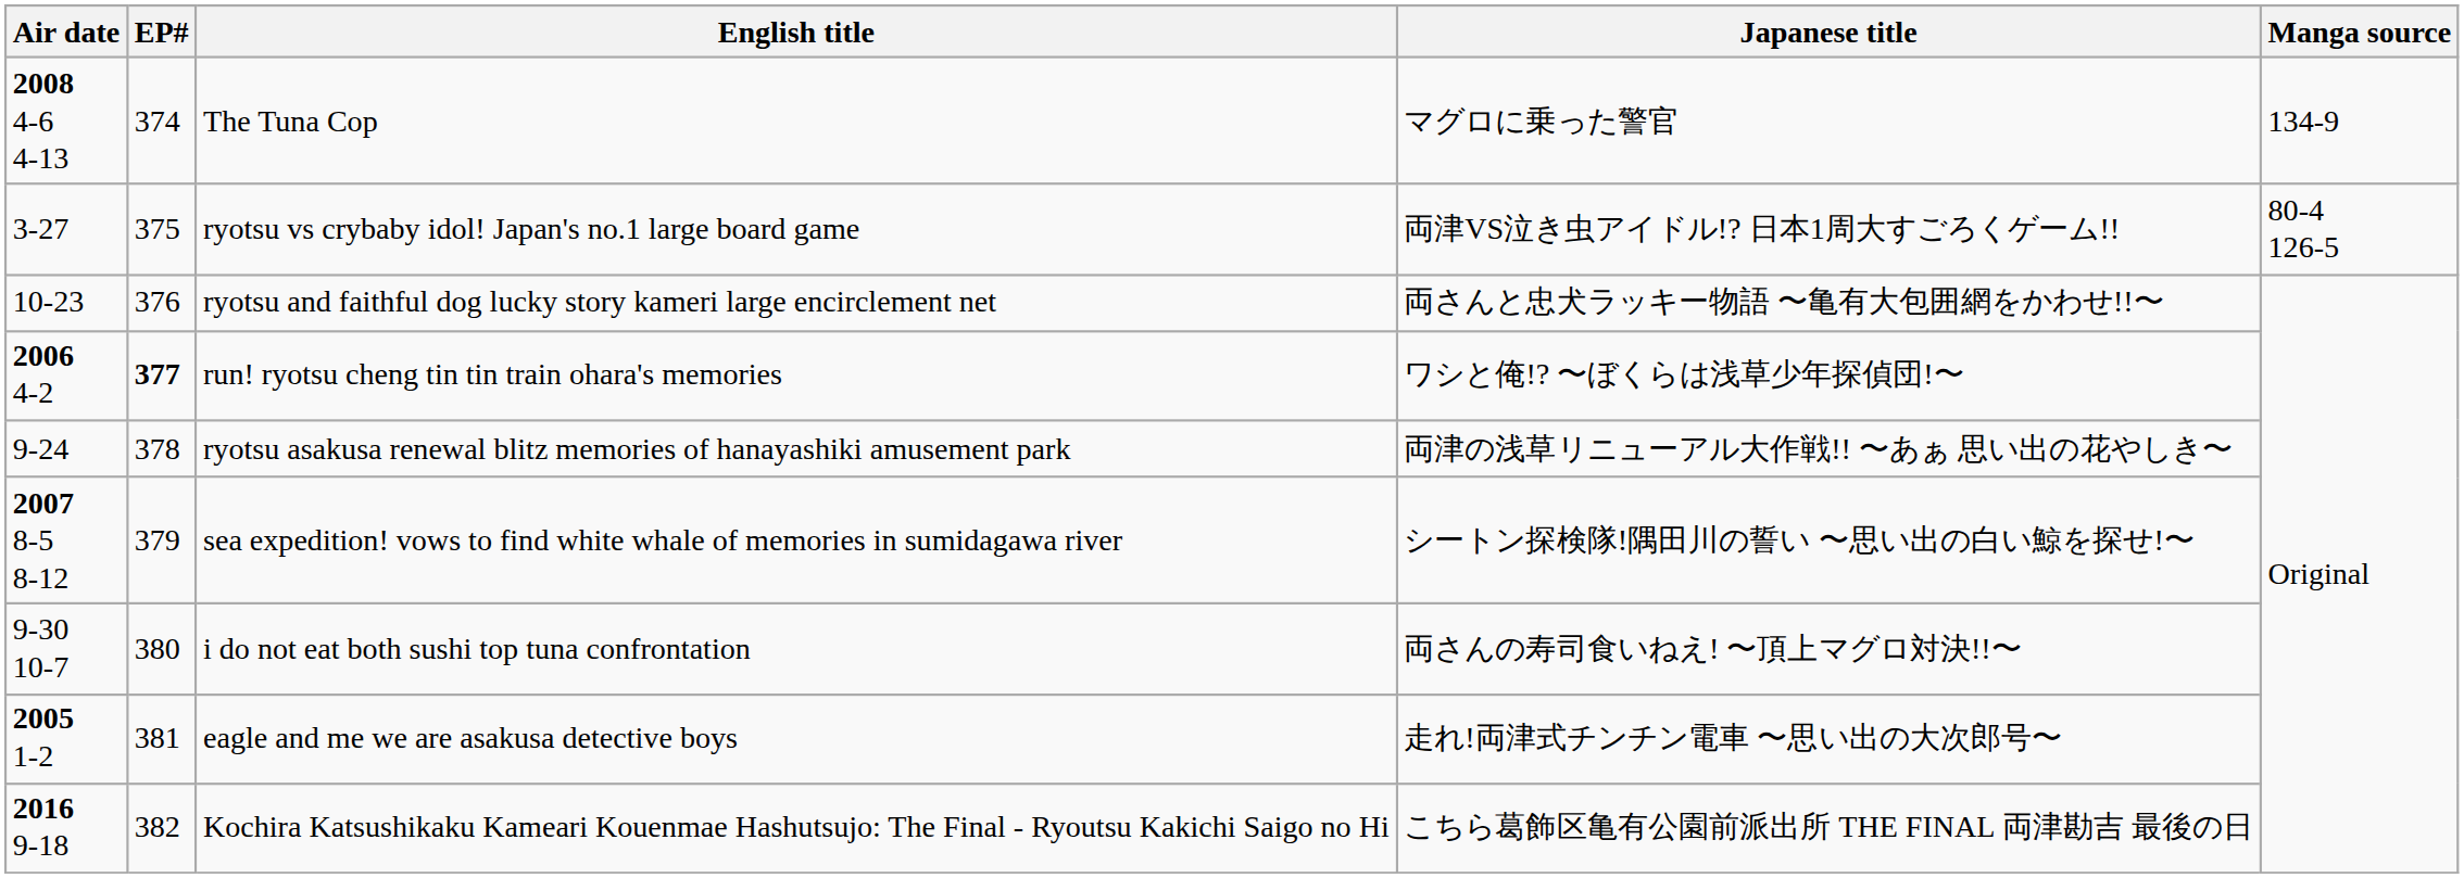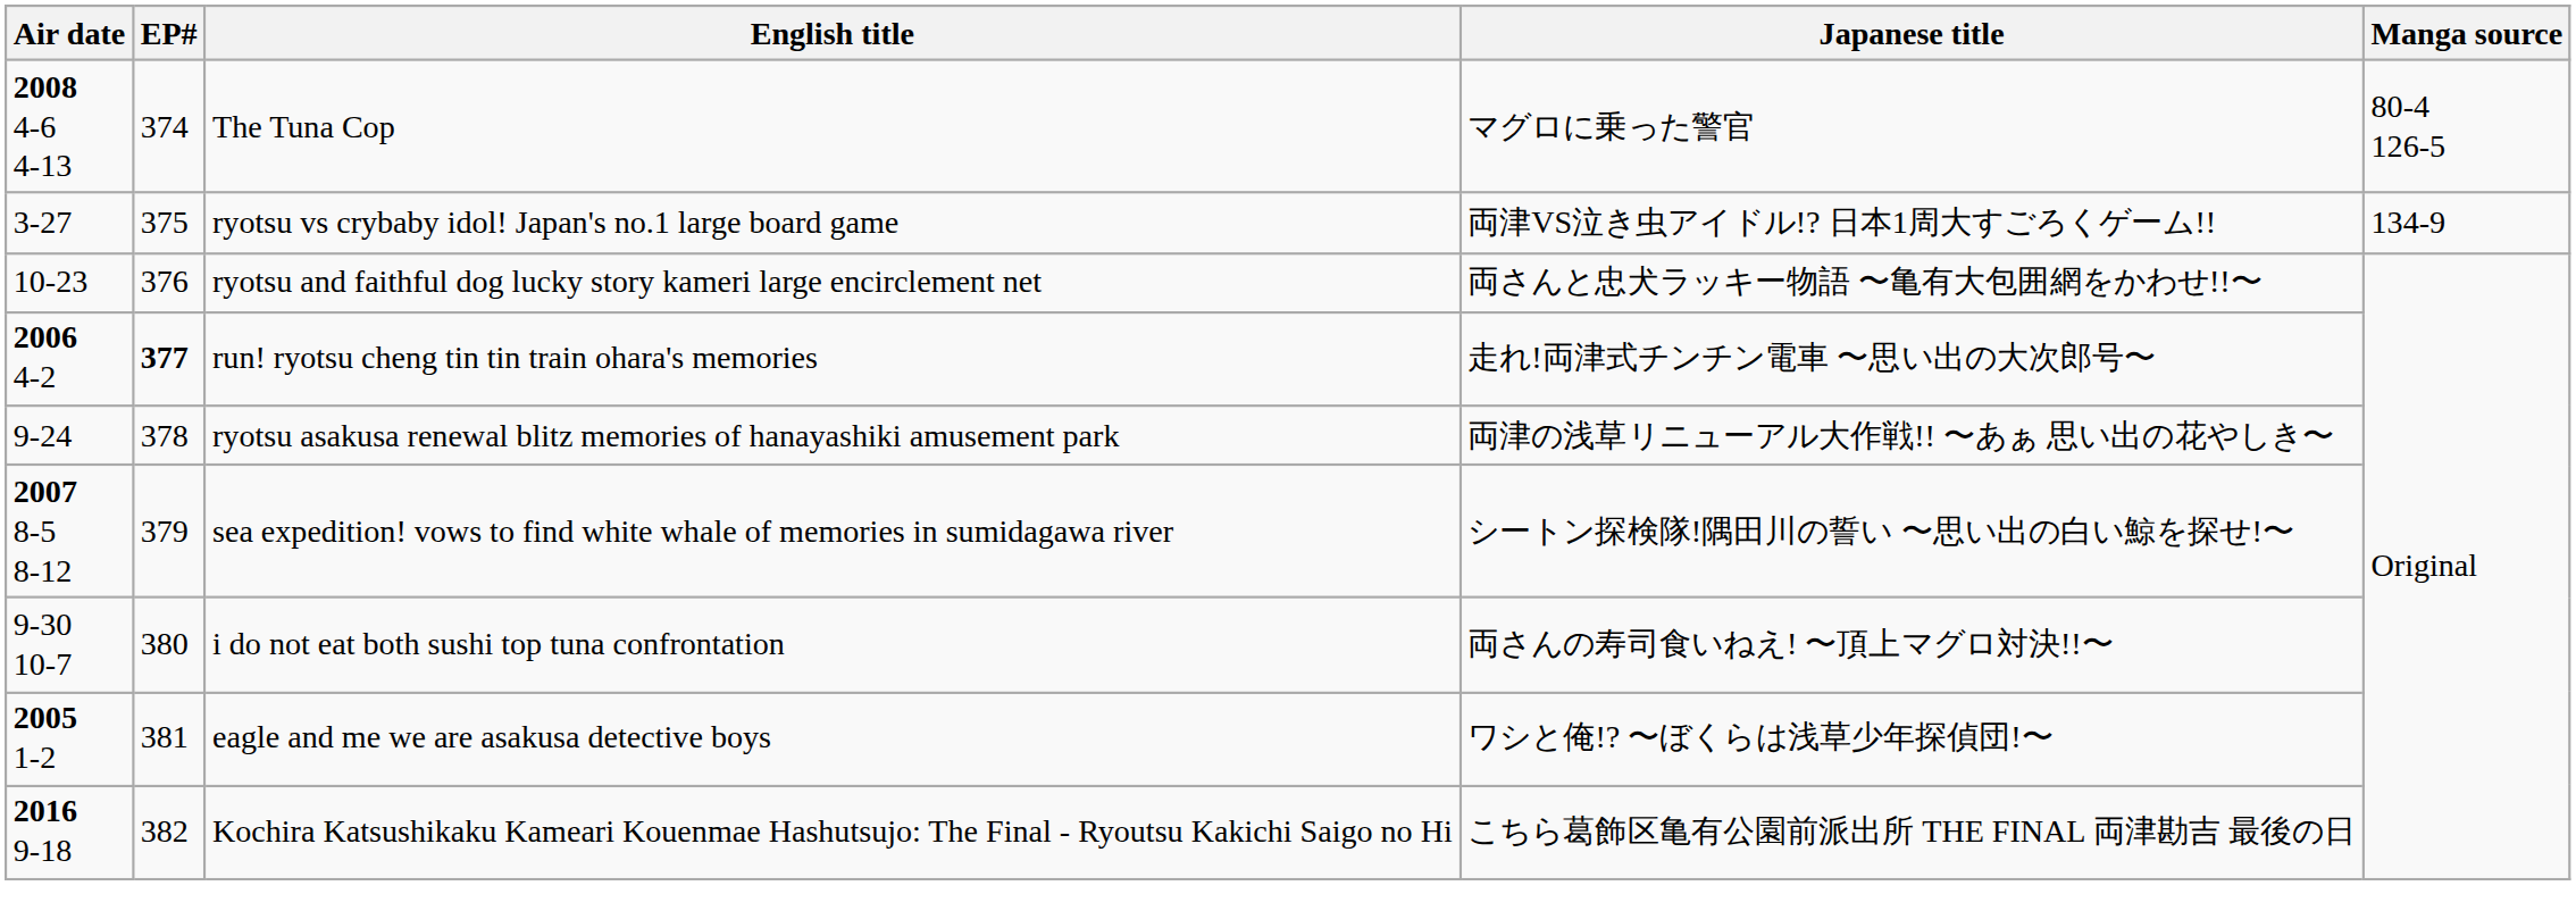The Tuna Cop | Manga source: 134-9 -> 80-4 126-5
ryotsu vs crybaby idol! Japan's no.1 large board game | Manga source: 80-4 126-5 -> 134-9
run! ryotsu cheng tin tin train ohara's memories | Japanese title: ワシと俺!? 〜ぼくらは浅草少年探偵団!〜 -> 走れ!両津式チンチン電車 〜思い出の大次郎号〜
eagle and me we are asakusa detective boys | Japanese title: 走れ!両津式チンチン電車 〜思い出の大次郎号〜 -> ワシと俺!? 〜ぼくらは浅草少年探偵団!〜
